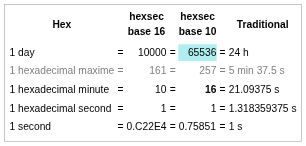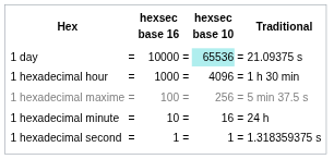1 day | Traditional: 24 h -> 21.09375 s
+ row: 1 hexadecimal hour | = | 1000 | = | 4096 | = | 1 h 30 min
1 hexadecimal maxime | hexsec base 16: 161 -> 100
1 hexadecimal maxime | hexsec base 10: 257 -> 256
1 hexadecimal minute | hexsec base 10: bold -> normal
1 hexadecimal minute | Traditional: 21.09375 s -> 24 h
- row: 1 second | = | 0.C22E4 | = | 0.75851 | = | 1 s
